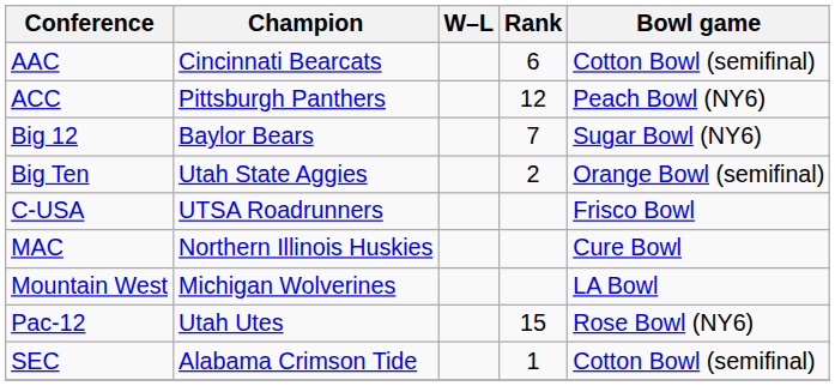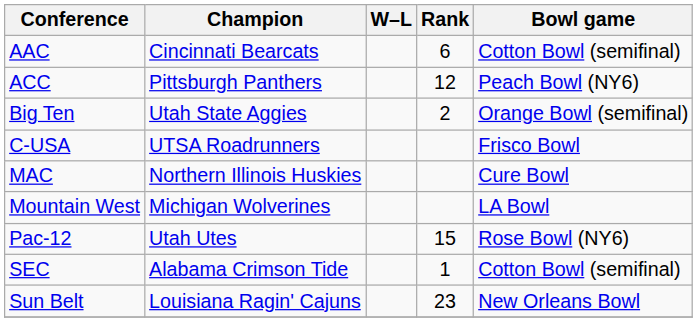- row: Big 12 | Baylor Bears | 7 | Sugar Bowl (NY6)
+ row: Sun Belt | Louisiana Ragin' Cajuns | 23 | New Orleans Bowl
